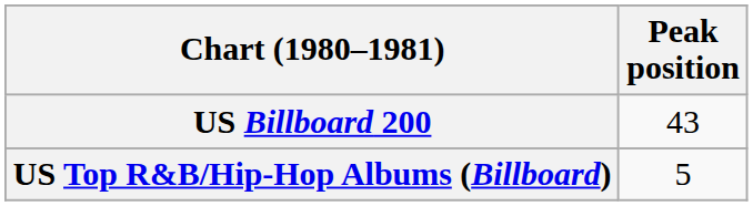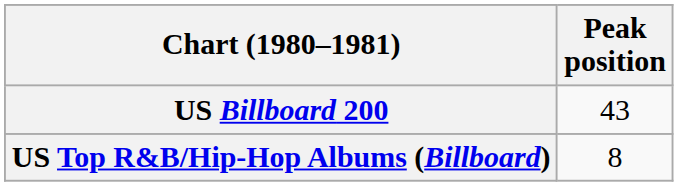US Top R&B/Hip-Hop Albums (Billboard) | Peak position: 5 -> 8
